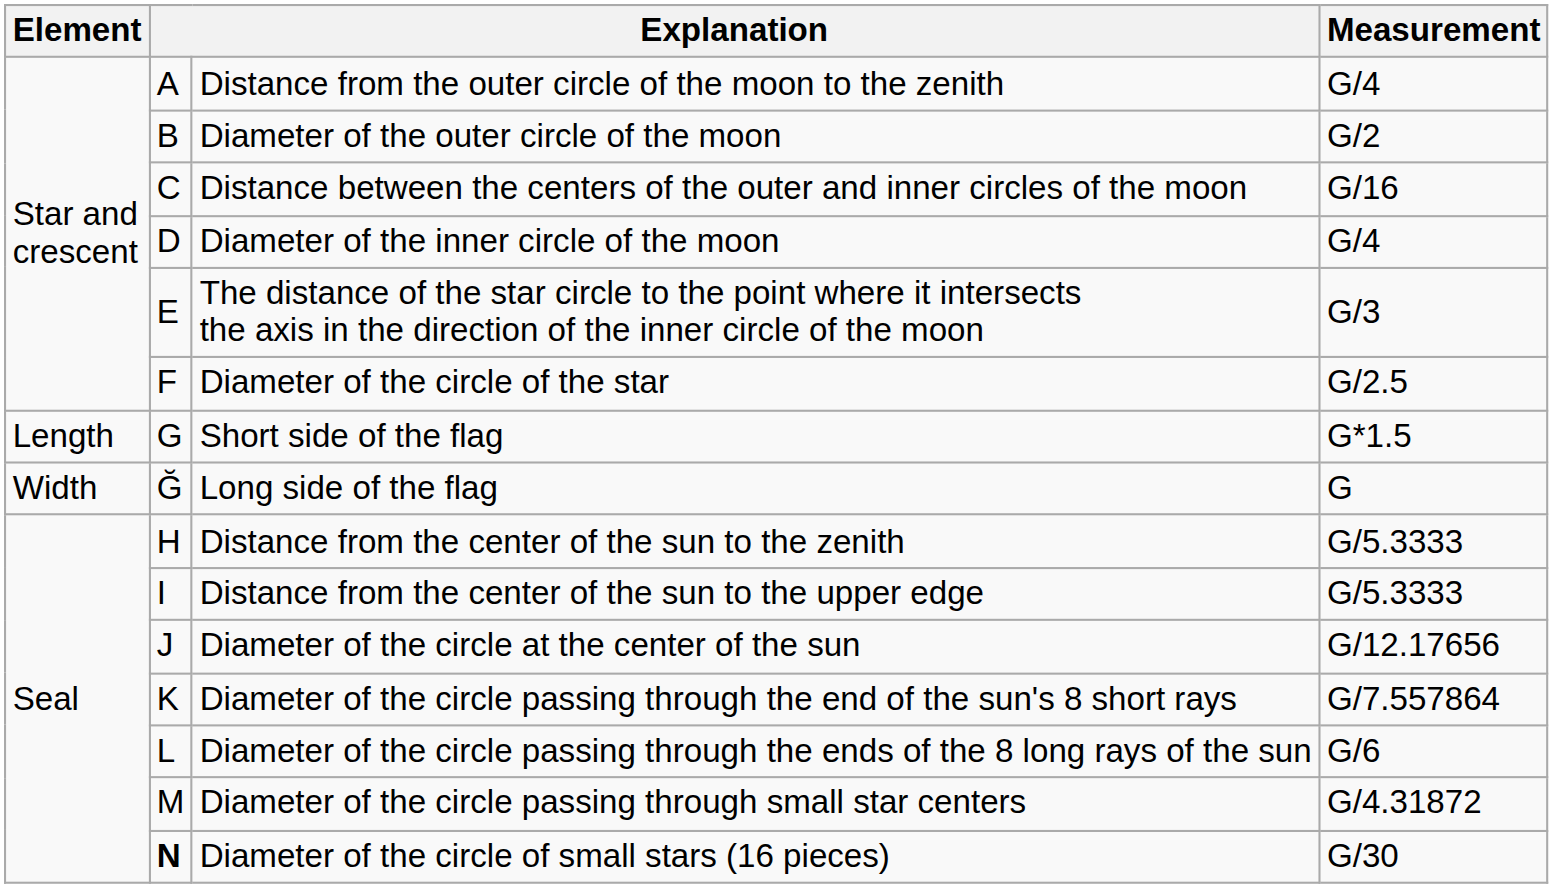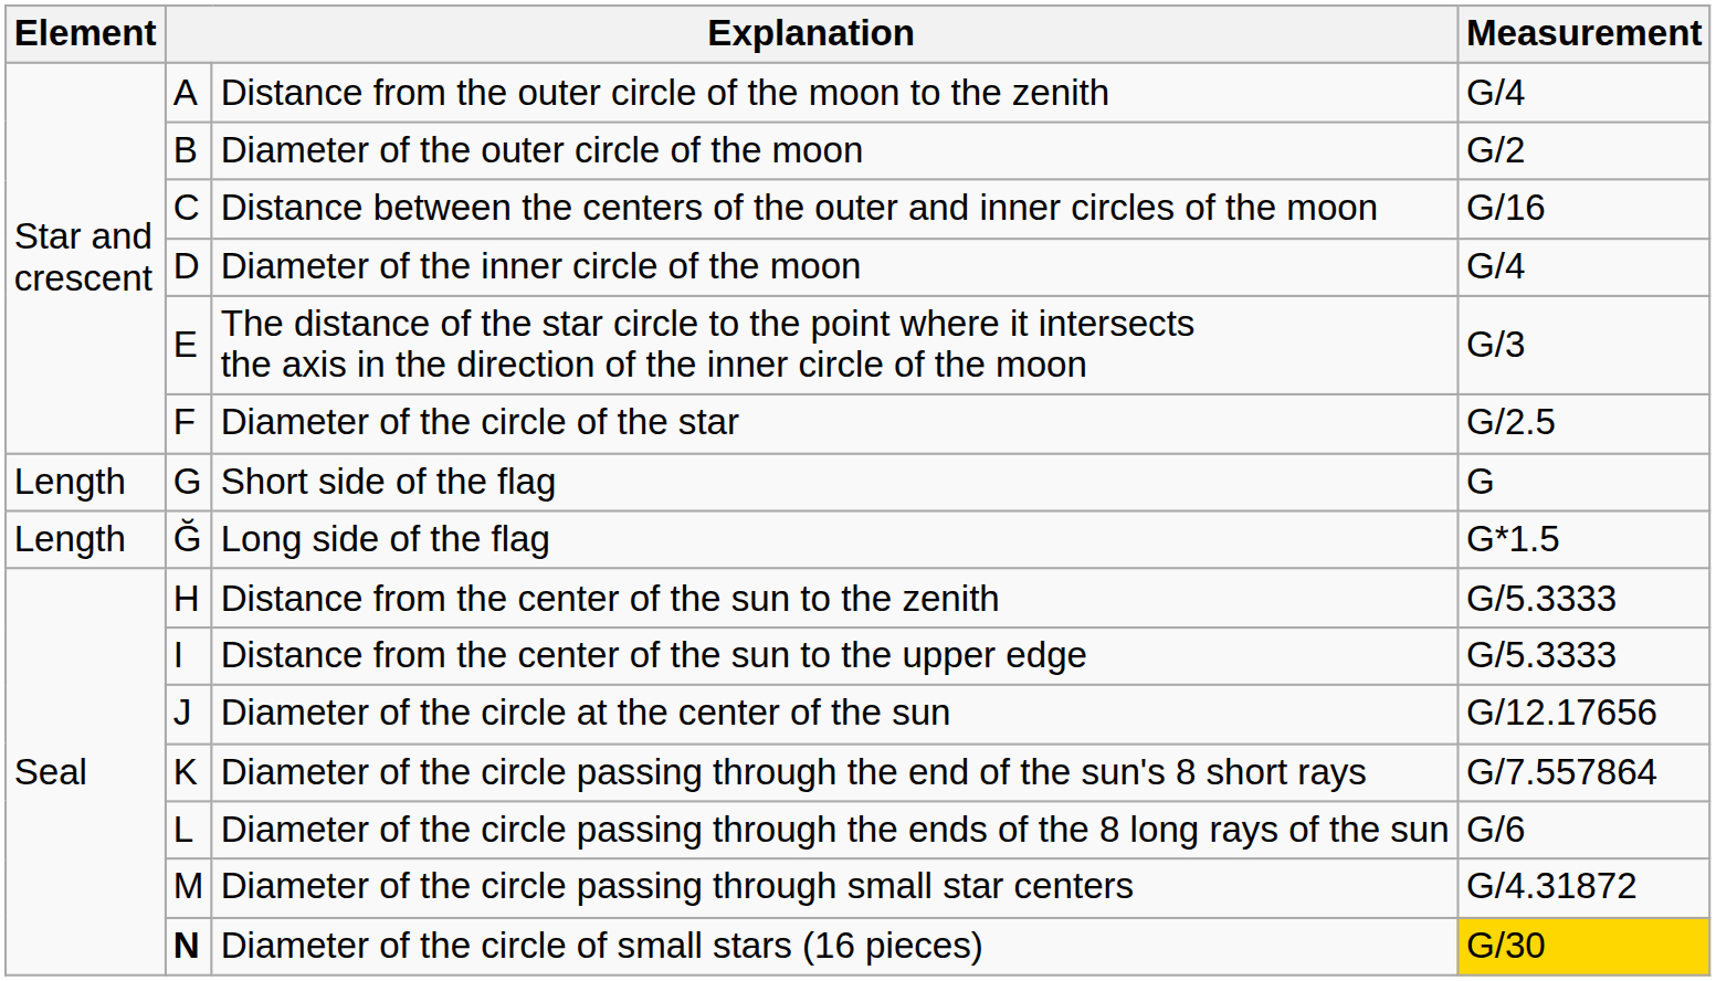Short side of the flag | Measurement: G*1.5 -> G
Long side of the flag | Element: Width -> Length
Long side of the flag | Measurement: G -> G*1.5
Diameter of the circle of small stars (16 pieces) | Measurement: no background -> gold background
